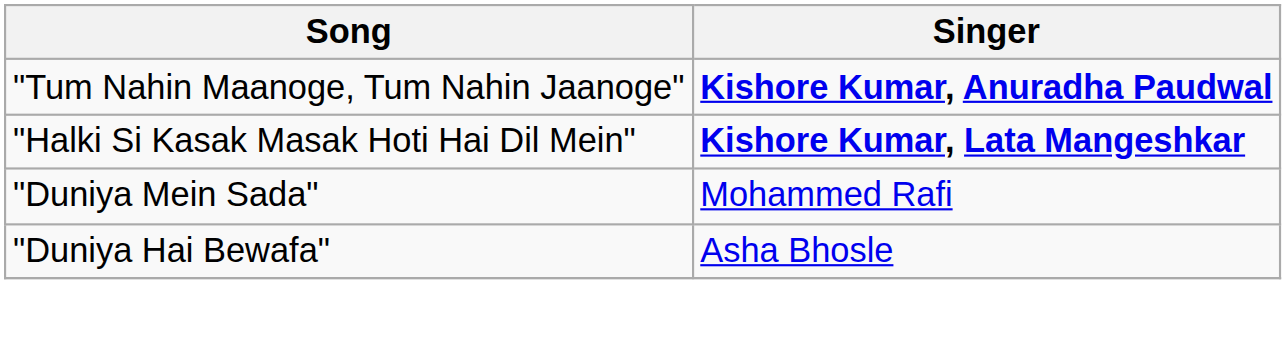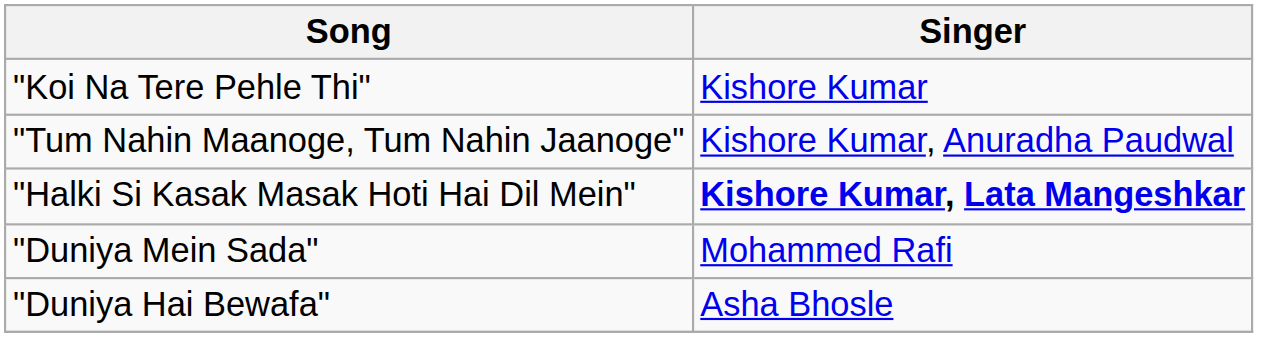+ row: "Koi Na Tere Pehle Thi" | Kishore Kumar
"Tum Nahin Maanoge, Tum Nahin Jaanoge" | Singer: bold -> normal
